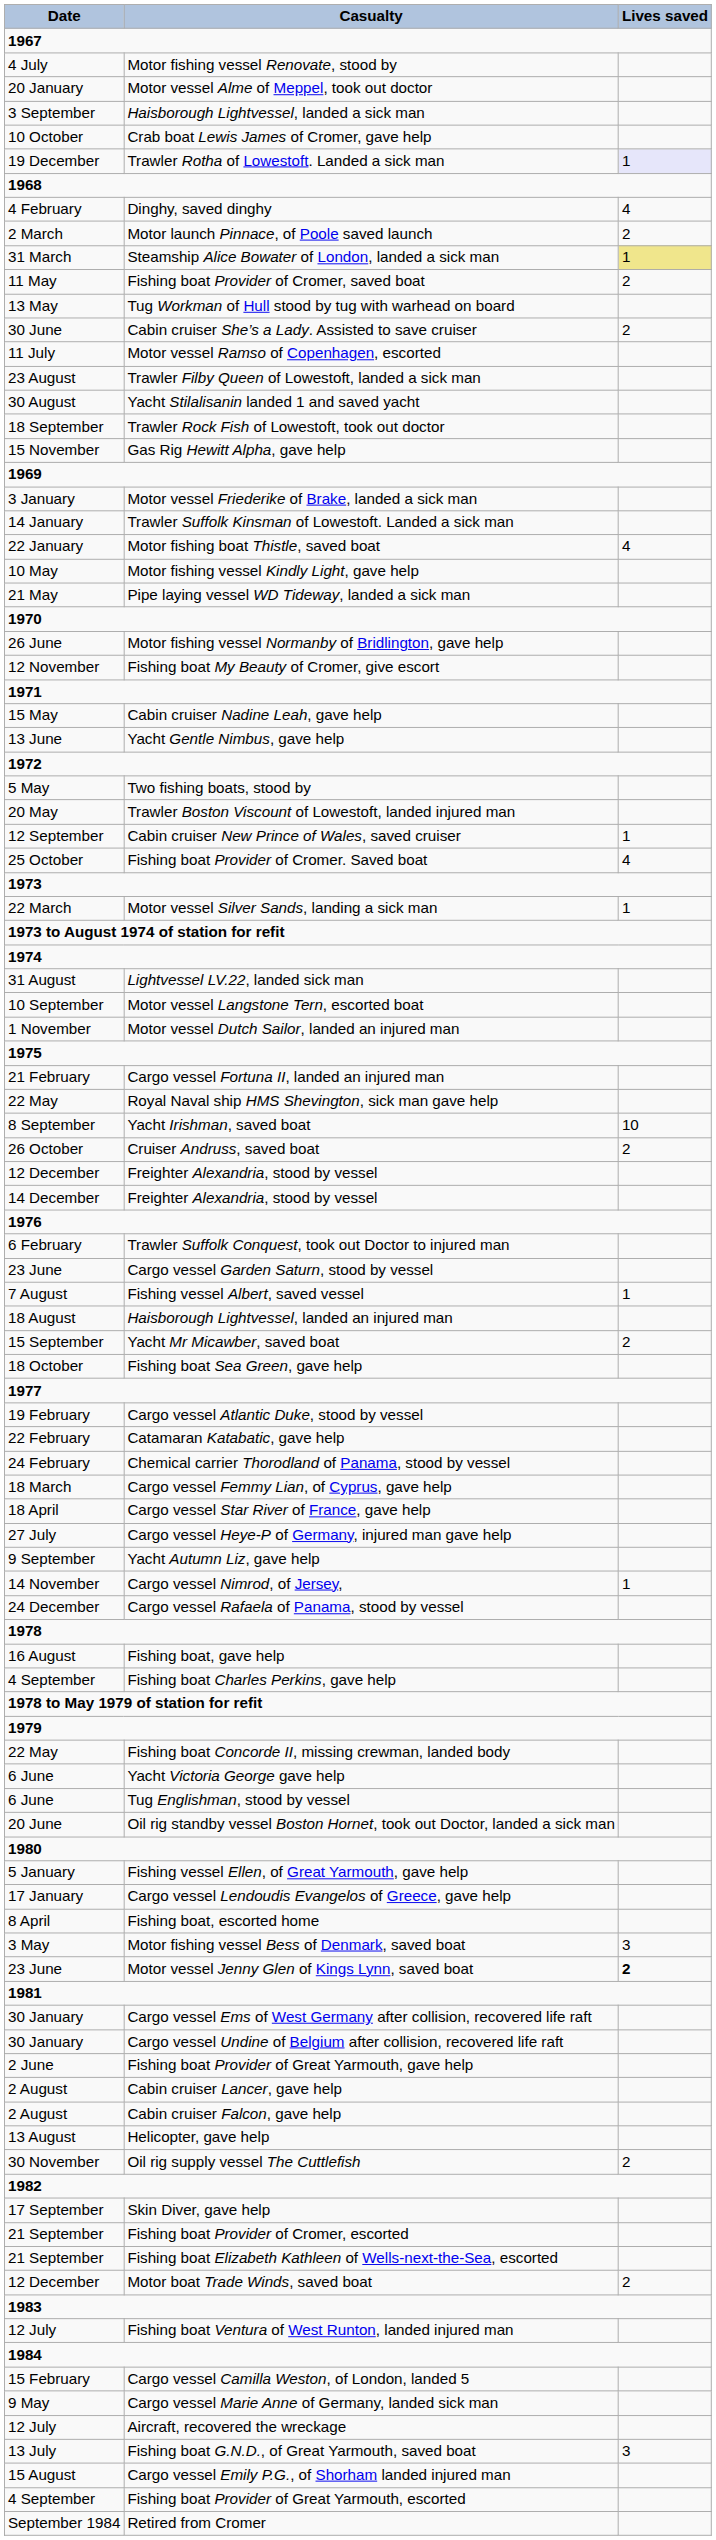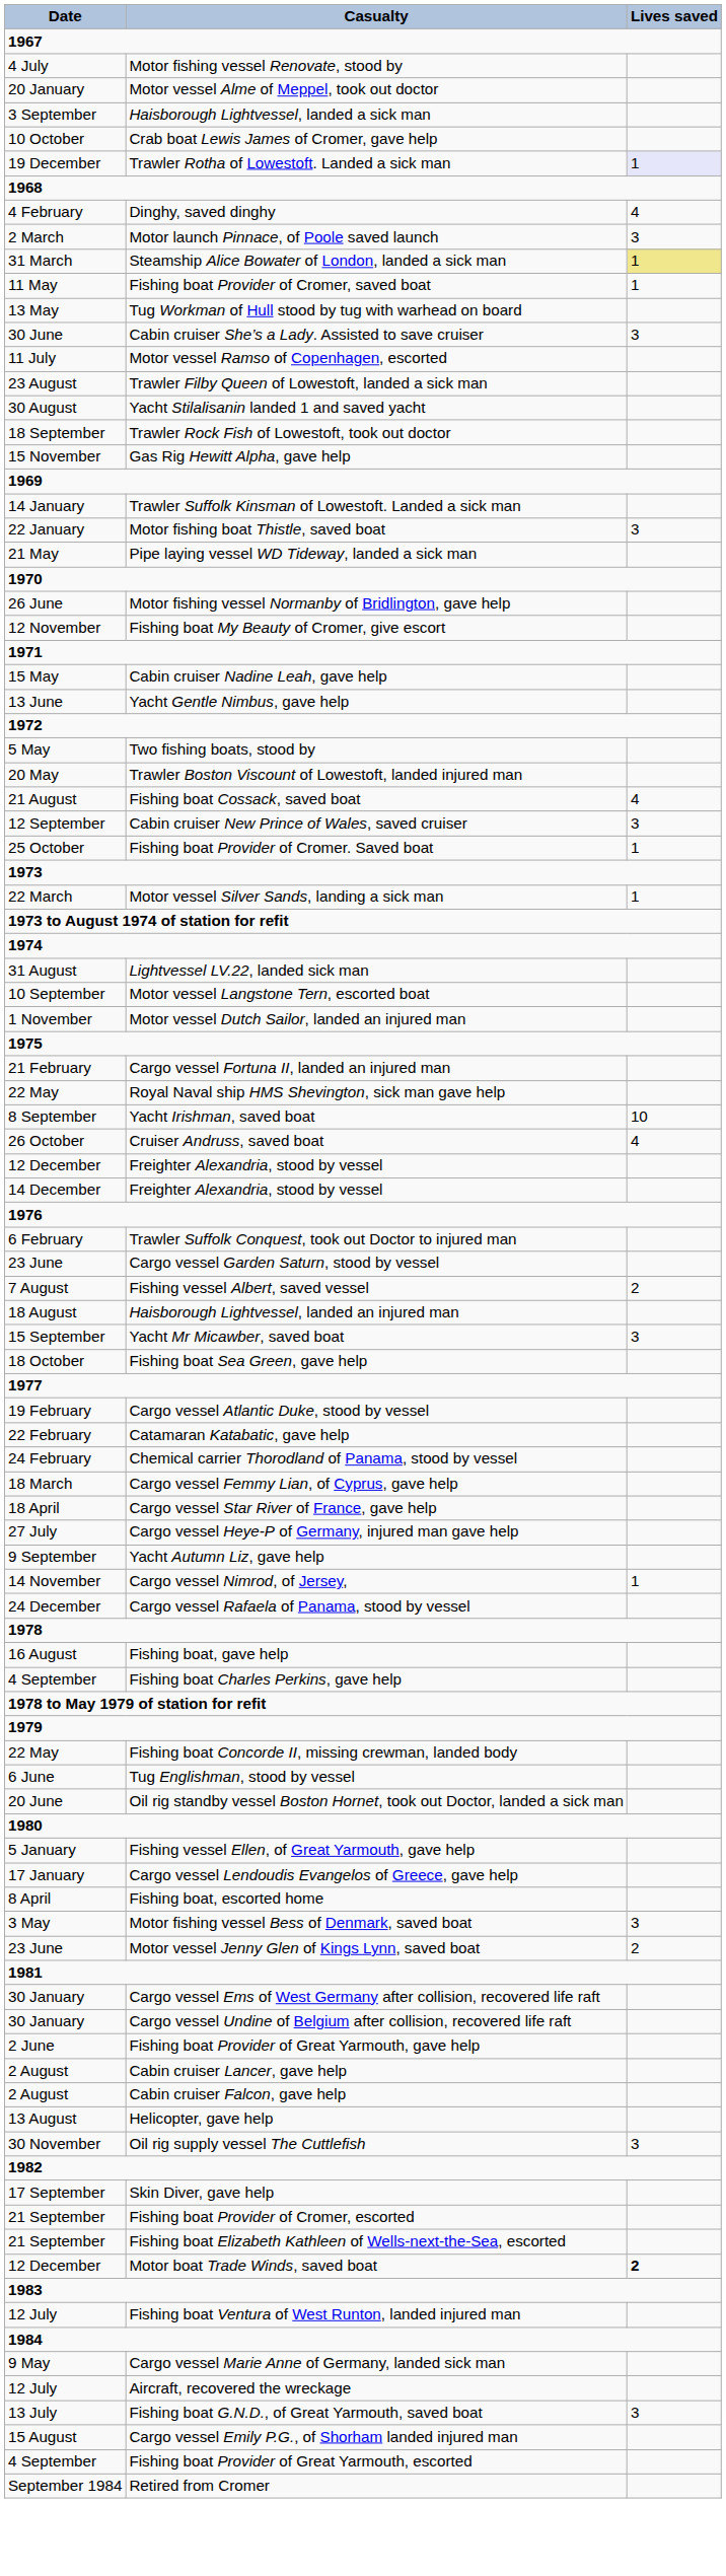Motor launch Pinnace, of Poole saved launch | Lives saved: 2 -> 3
Fishing boat Provider of Cromer, saved boat | Lives saved: 2 -> 1
Cabin cruiser She’s a Lady. Assisted to save cruiser | Lives saved: 2 -> 3
- row: 3 January | Motor vessel Friederike of Brake, landed a sick man
Motor fishing boat Thistle, saved boat | Lives saved: 4 -> 3
- row: 10 May | Motor fishing vessel Kindly Light, gave help
+ row: 21 August | Fishing boat Cossack, saved boat | 4
Cabin cruiser New Prince of Wales, saved cruiser | Lives saved: 1 -> 3
Fishing boat Provider of Cromer. Saved boat | Lives saved: 4 -> 1
Cruiser Andruss, saved boat | Lives saved: 2 -> 4
Fishing vessel Albert, saved vessel | Lives saved: 1 -> 2
Yacht Mr Micawber, saved boat | Lives saved: 2 -> 3
- row: 6 June | Yacht Victoria George gave help
Motor vessel Jenny Glen of Kings Lynn, saved boat | Lives saved: bold -> normal
Oil rig supply vessel The Cuttlefish | Lives saved: 2 -> 3
Motor boat Trade Winds, saved boat | Lives saved: normal -> bold
- row: 15 February | Cargo vessel Camilla Weston, of London, landed 5
